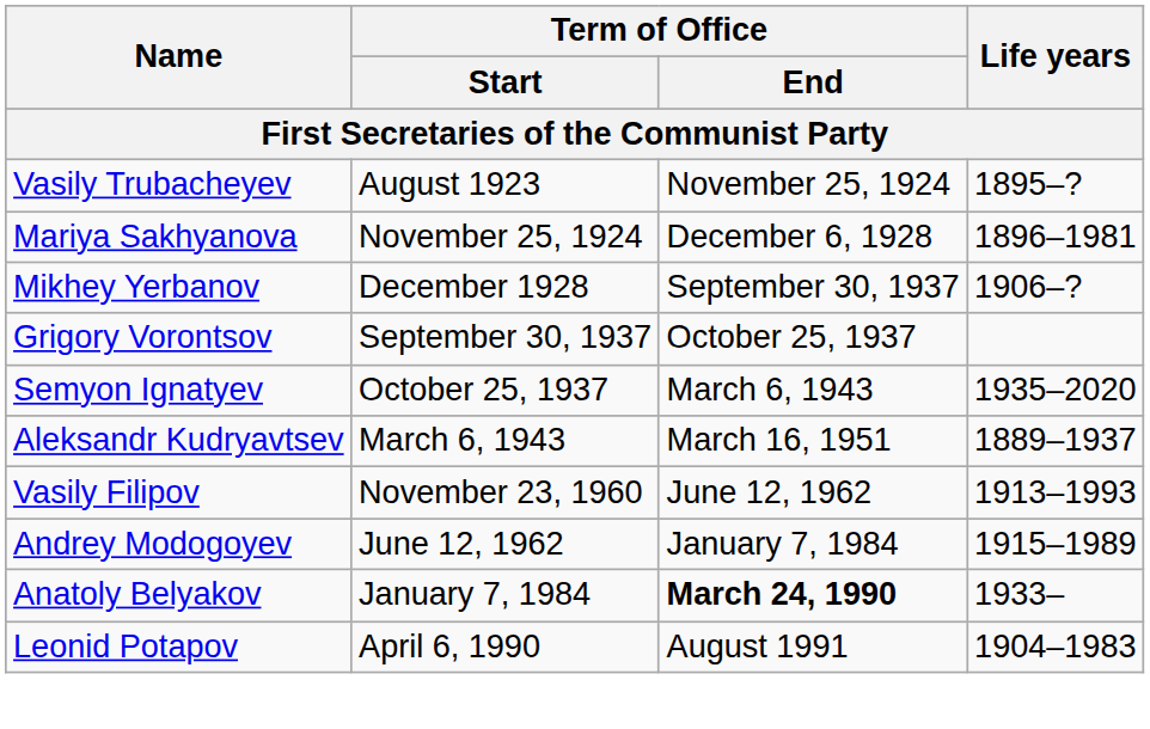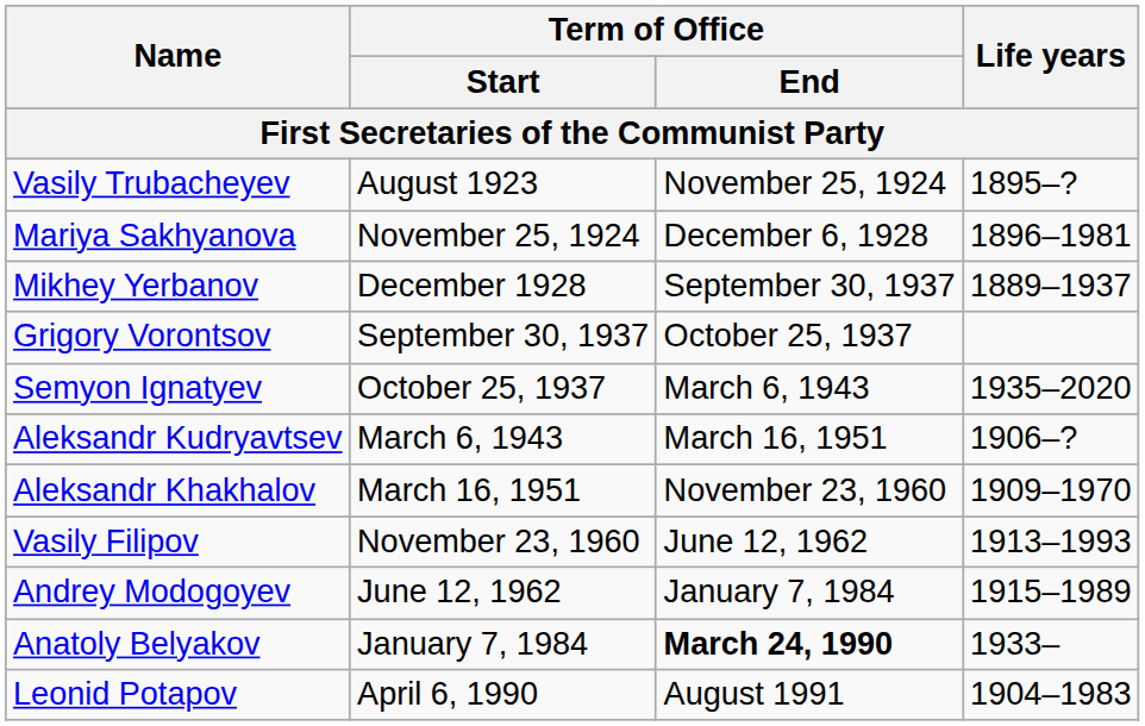Mikhey Yerbanov | Life years: 1906–? -> 1889–1937
Aleksandr Kudryavtsev | Life years: 1889–1937 -> 1906–?
+ row: Aleksandr Khakhalov | March 16, 1951 | November 23, 1960 | 1909–1970
